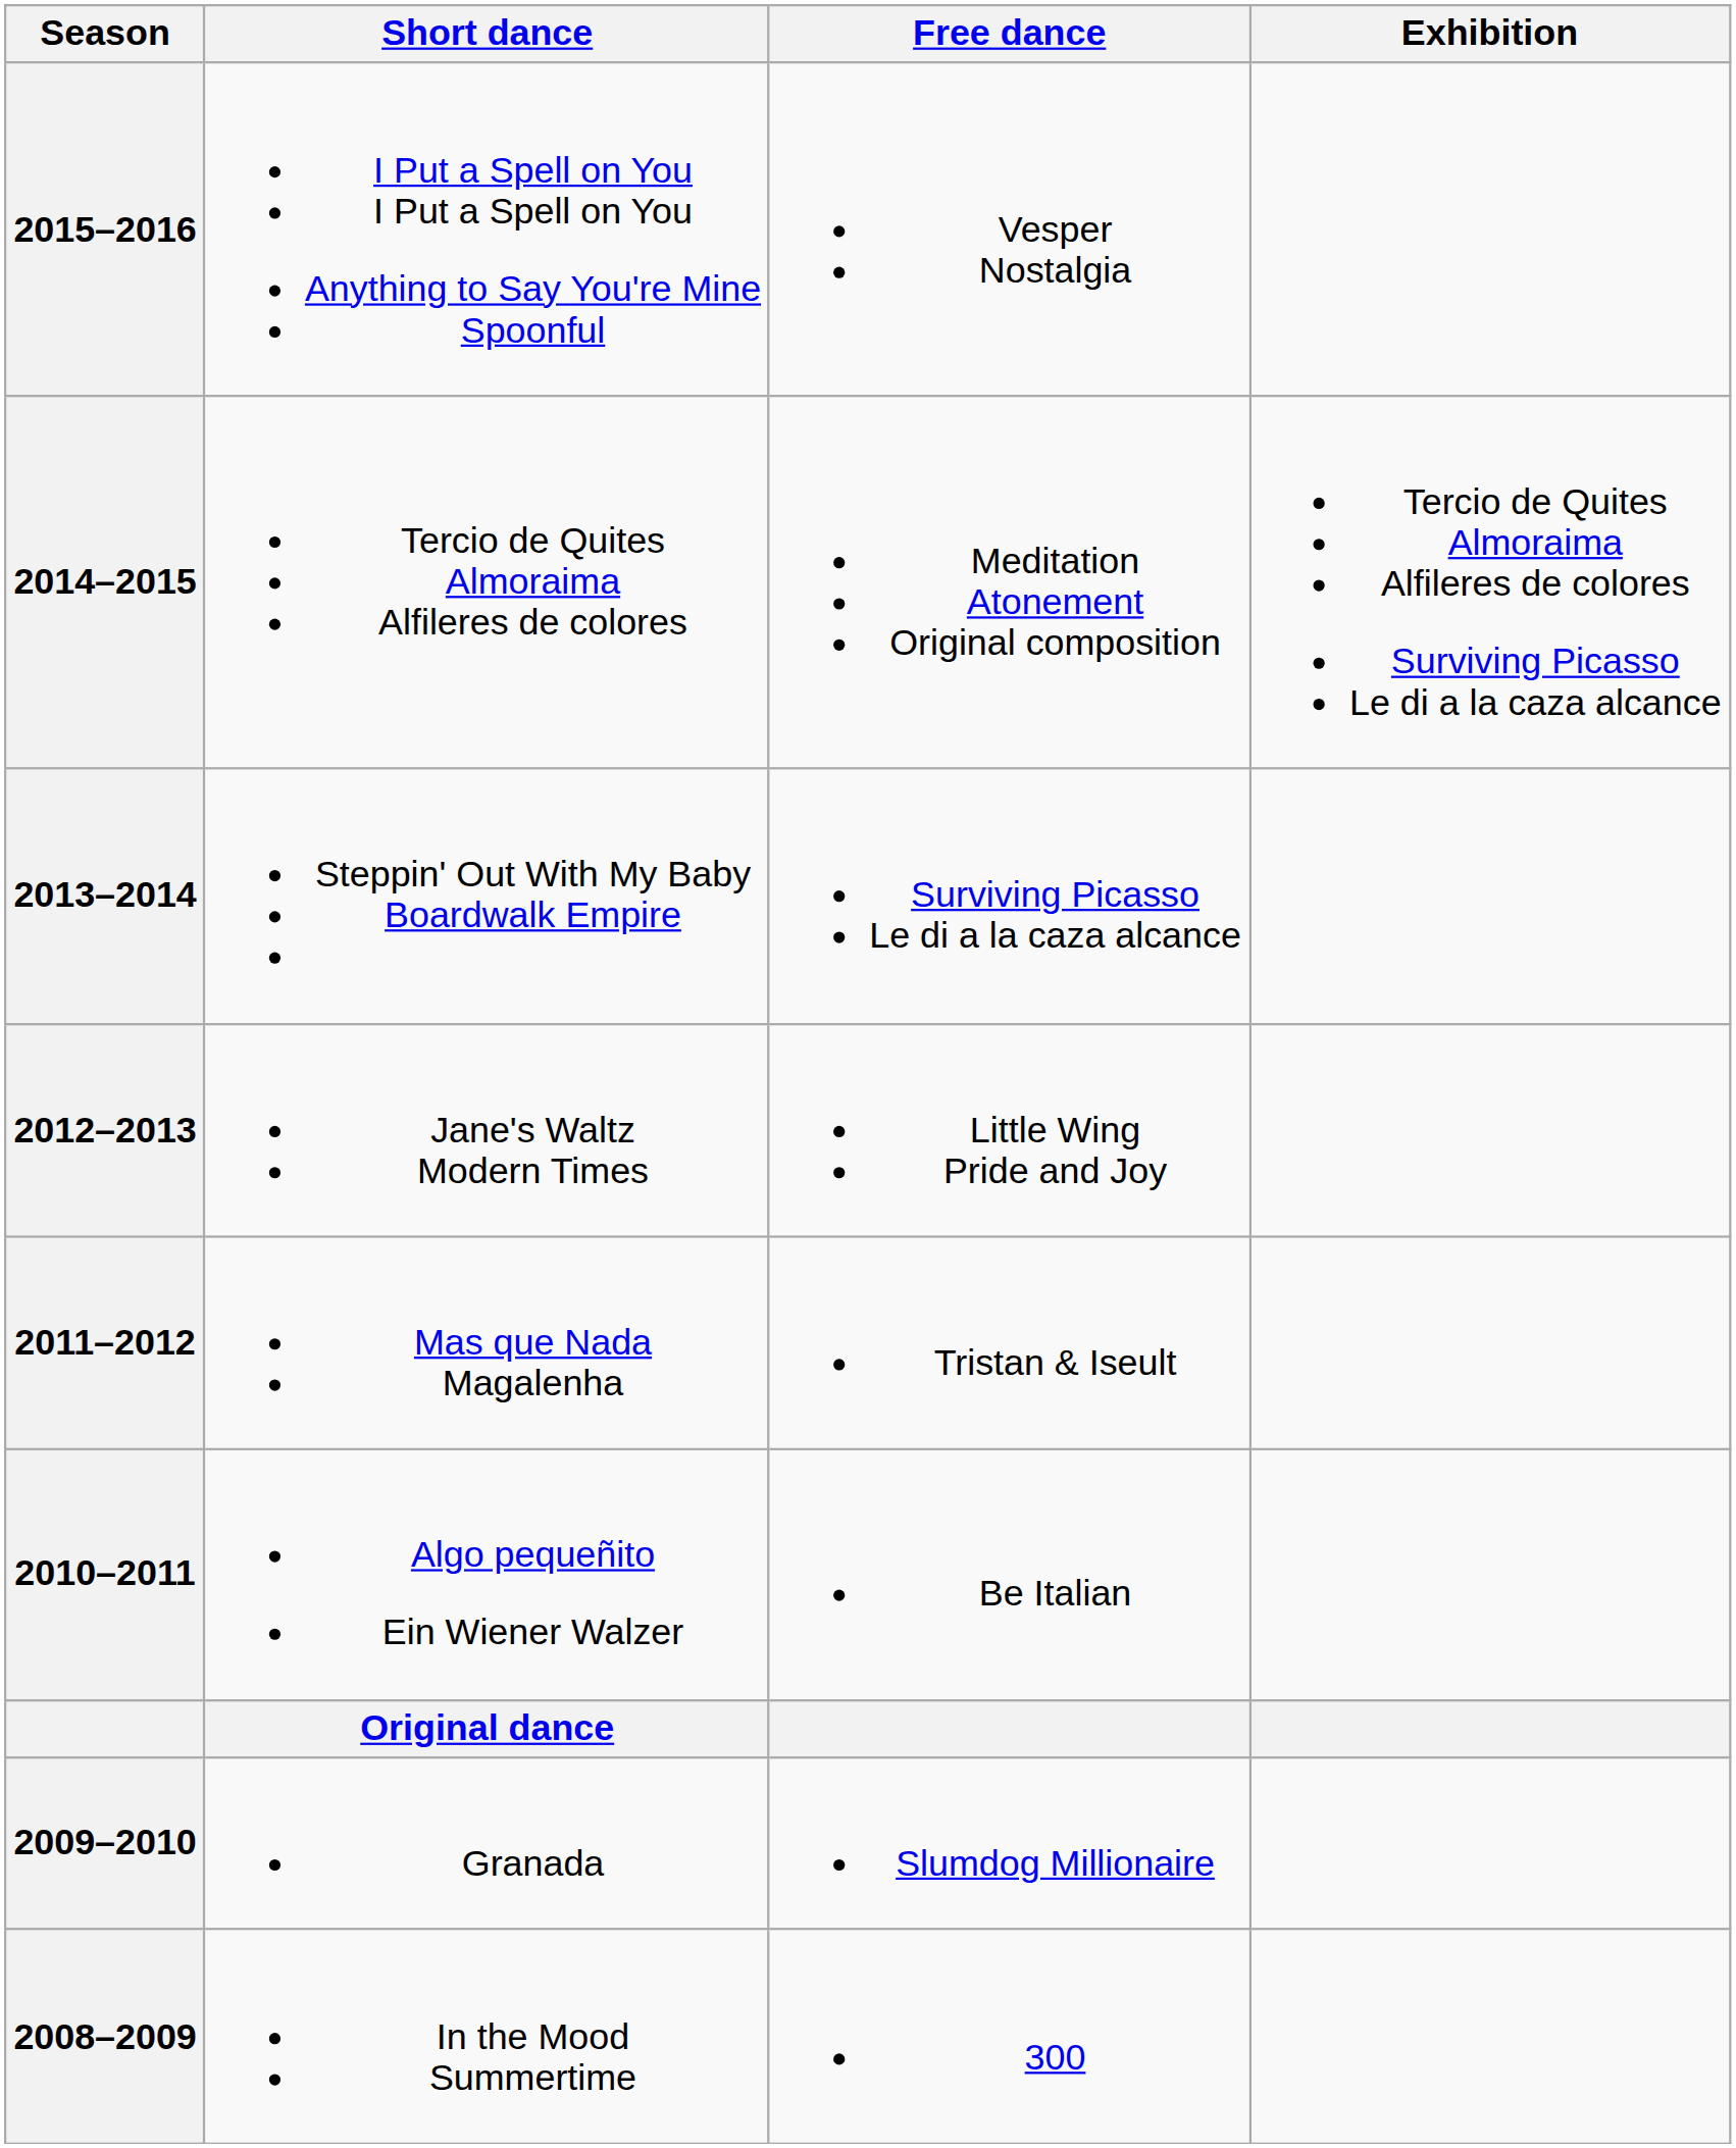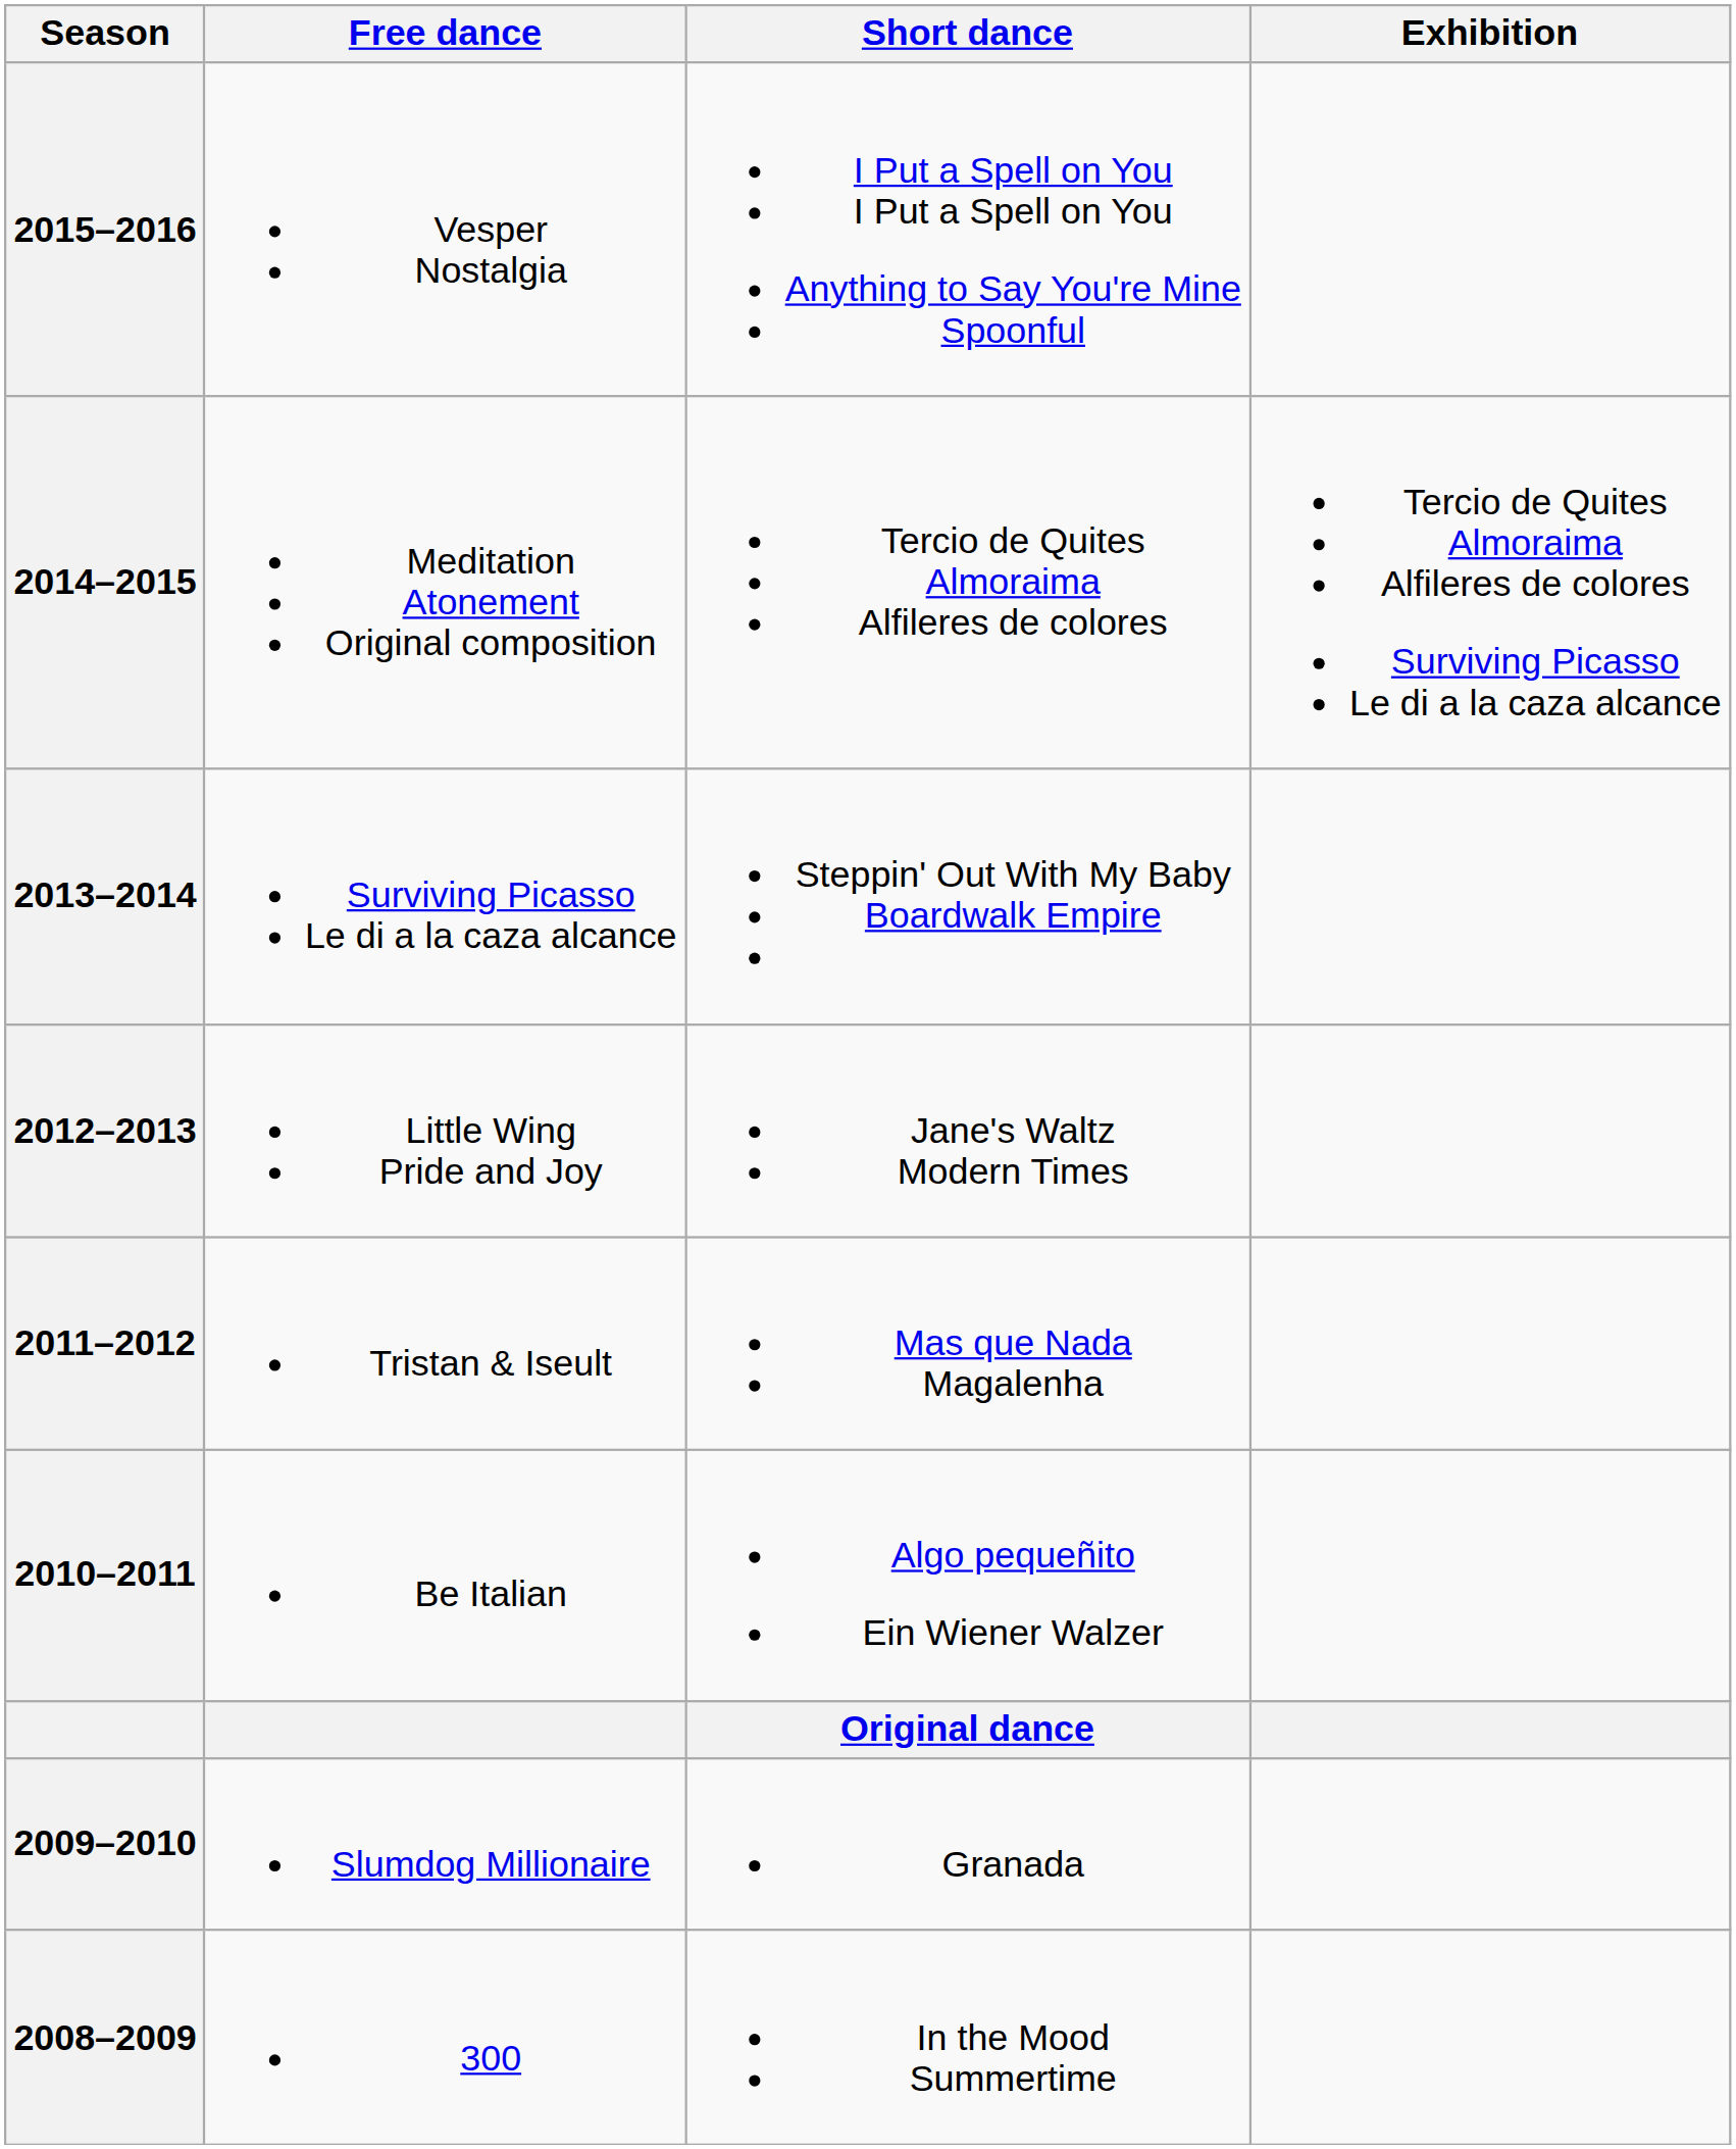columns swapped: Short dance <-> Free dance
